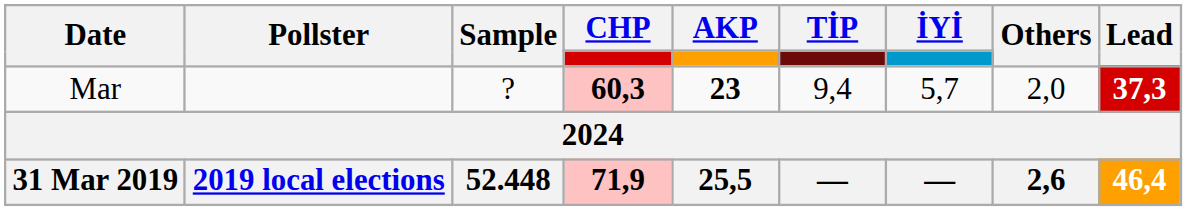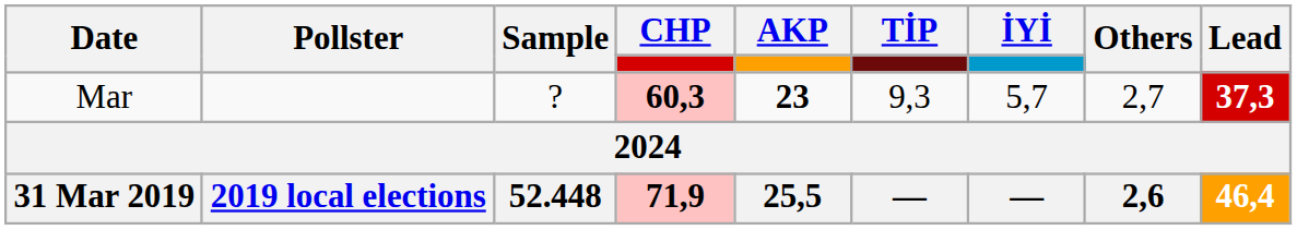Mar | TİP: 9,4 -> 9,3
Mar | Others: 2,0 -> 2,7
